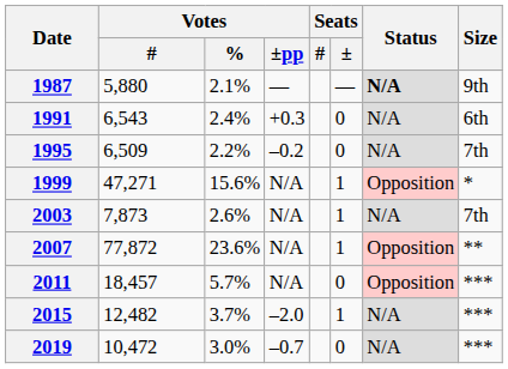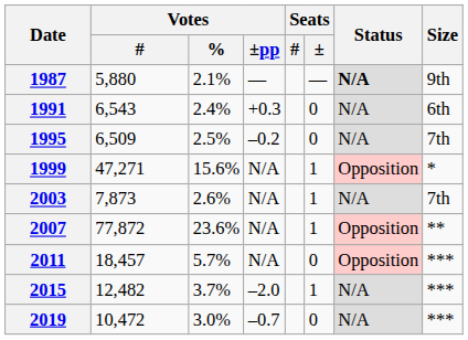1995 | Votes / %: 2.2% -> 2.5%
